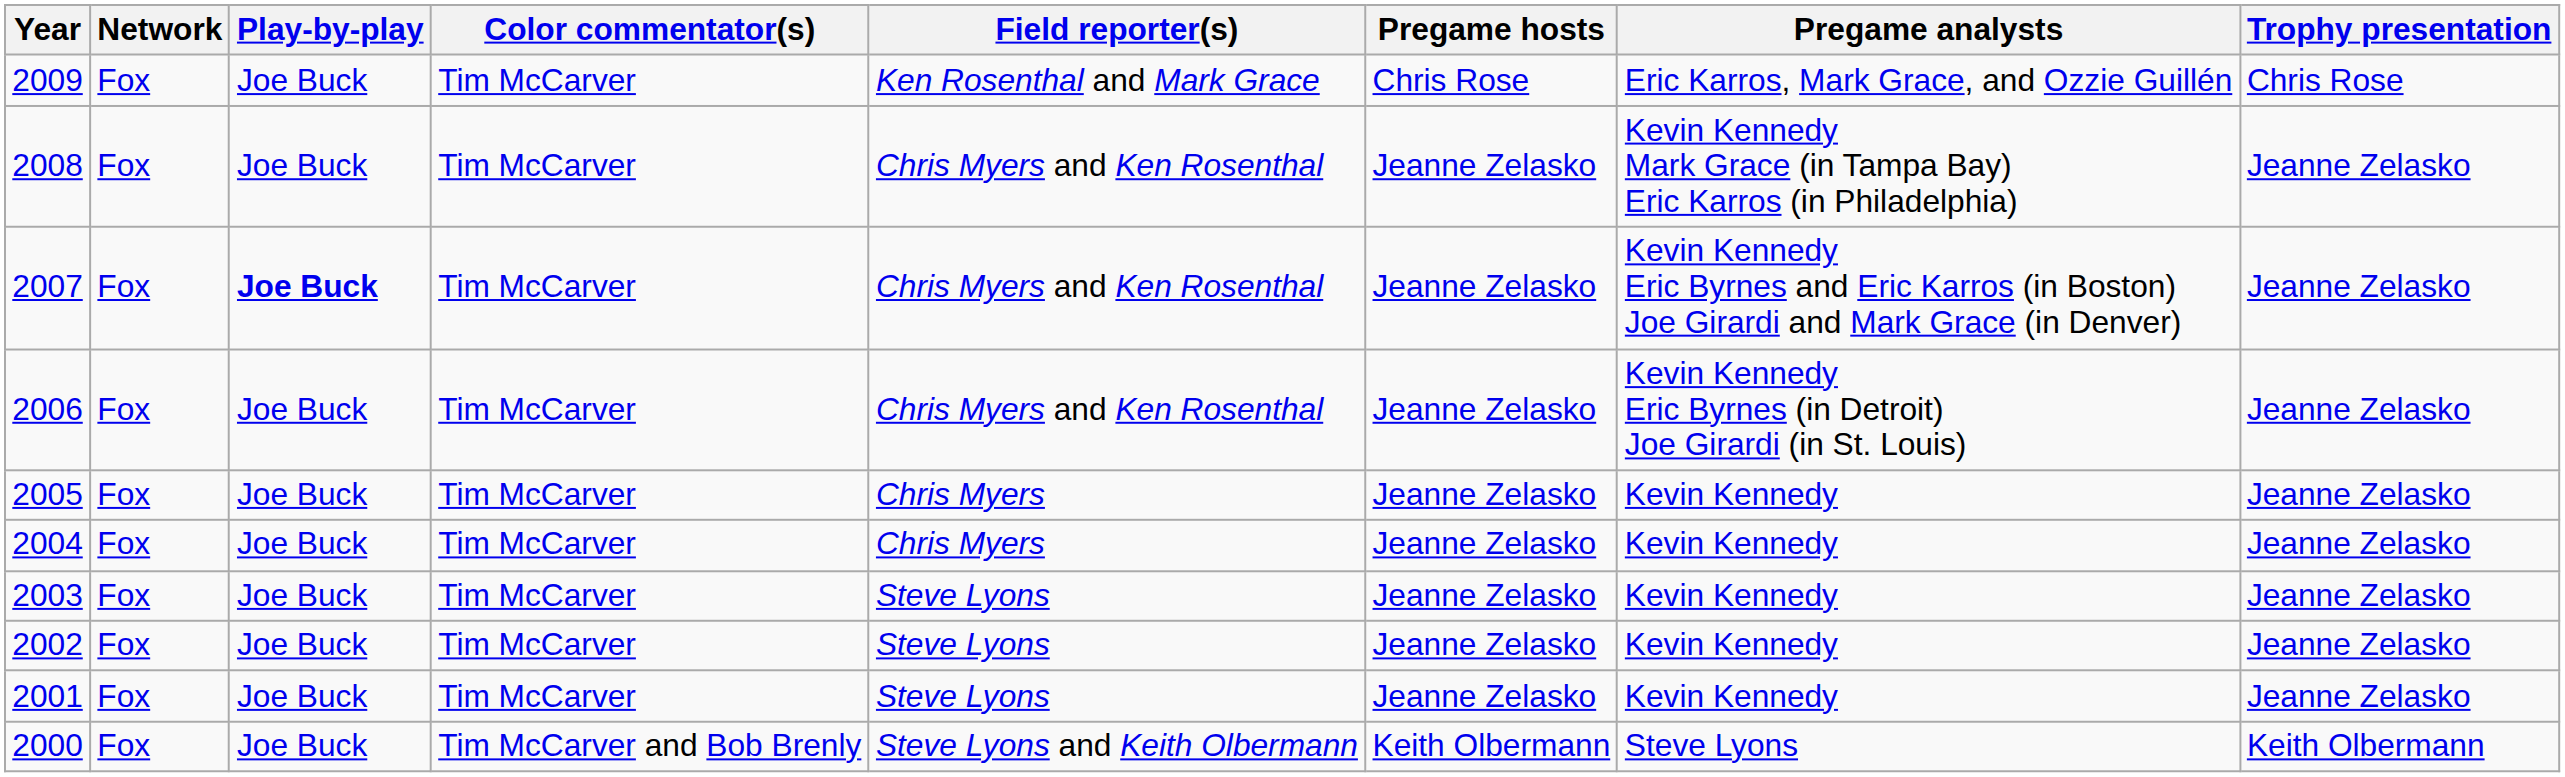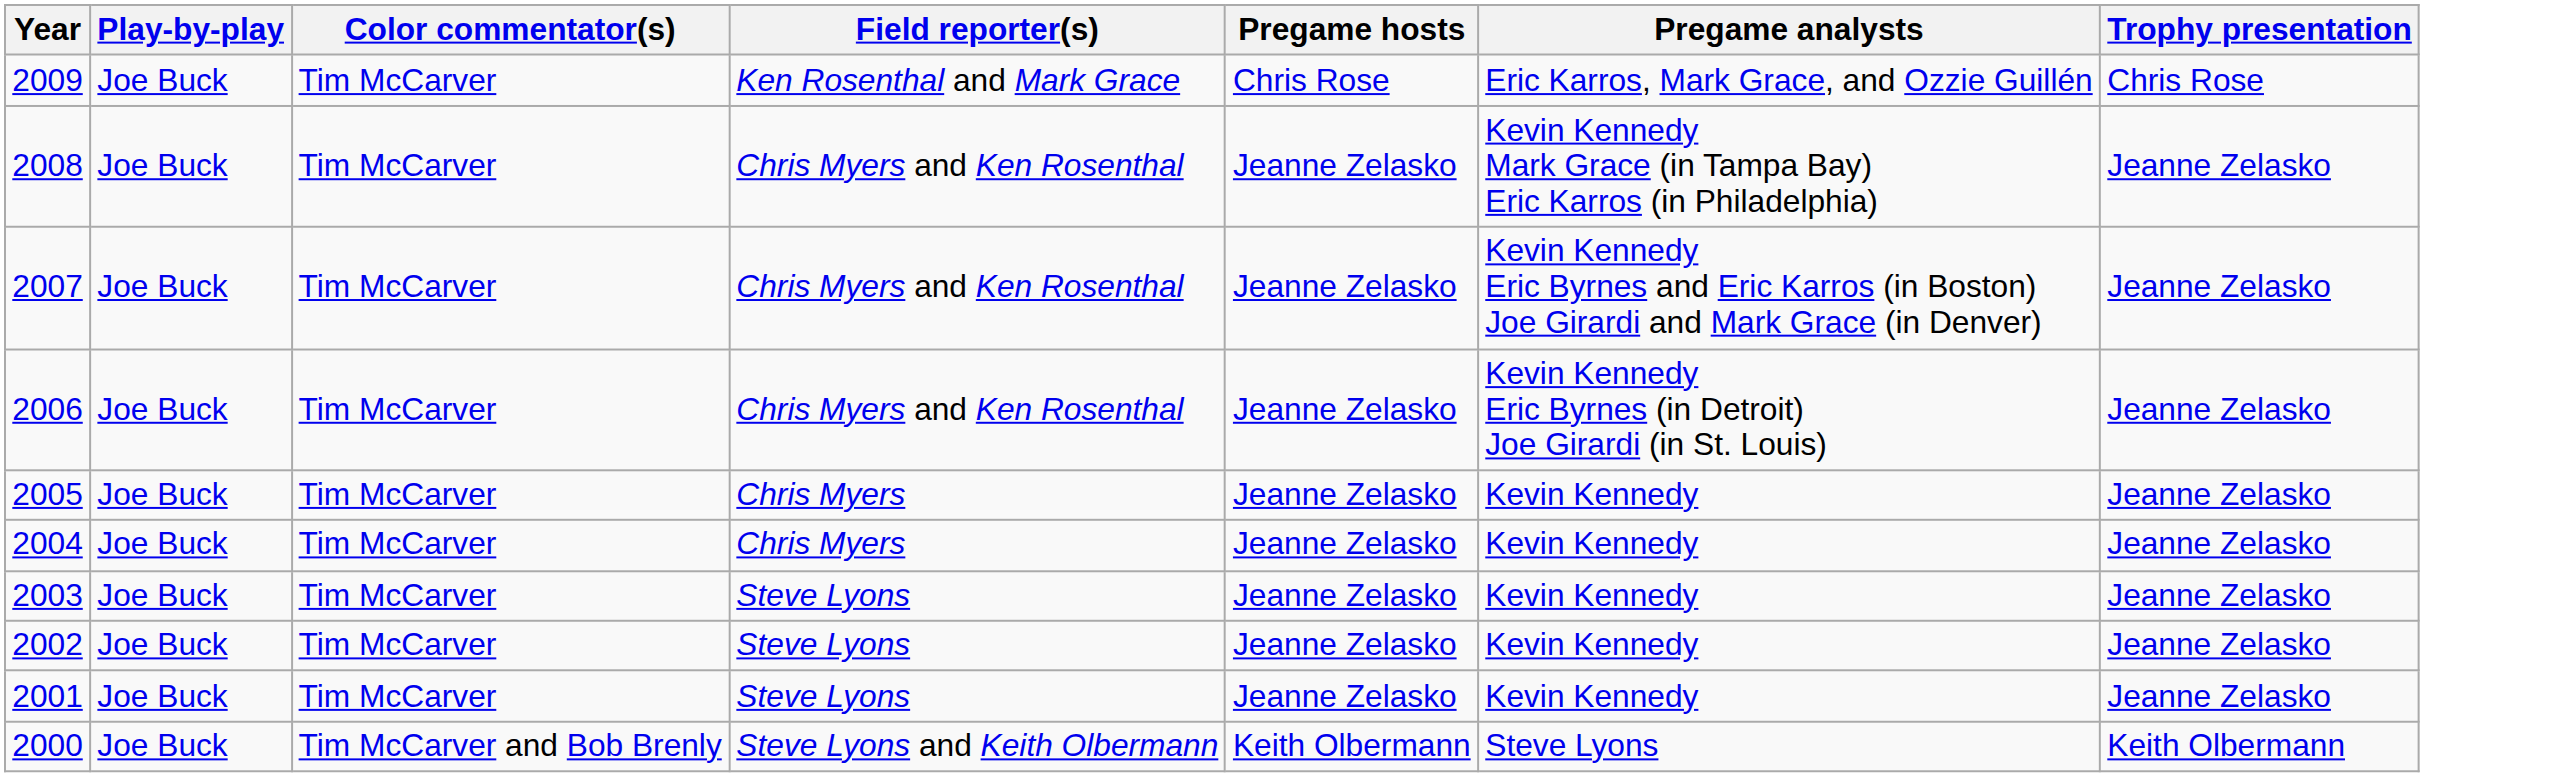- column: Network | Fox | Fox | Fox | Fox | Fox | Fox | Fox | Fox | Fox | Fox
2007 | Play-by-play: bold -> normal
